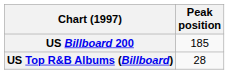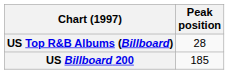rows swapped: US Billboard 200 <-> US Top R&B Albums (Billboard)
